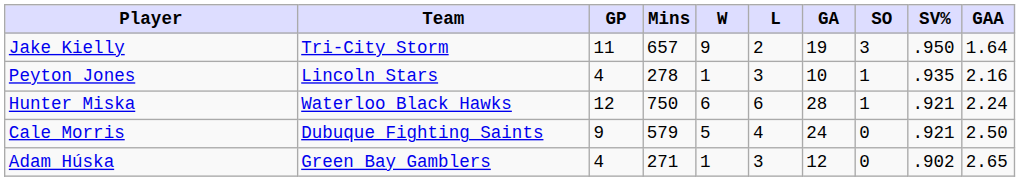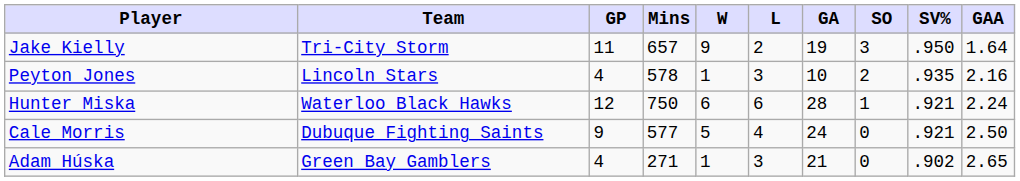Peyton Jones | Mins: 278 -> 578
Peyton Jones | SO: 1 -> 2
Cale Morris | Mins: 579 -> 577
Adam Húska | GA: 12 -> 21
